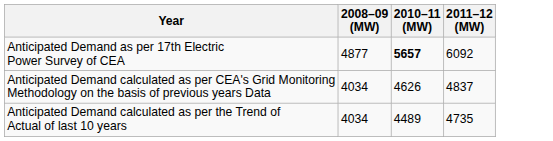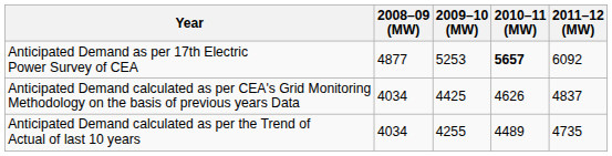+ column: 2009–10 (MW) | 5253 | 4425 | 4255
